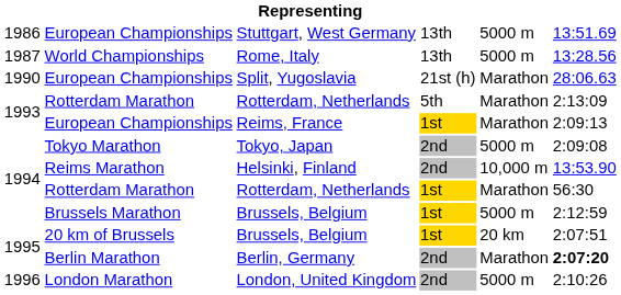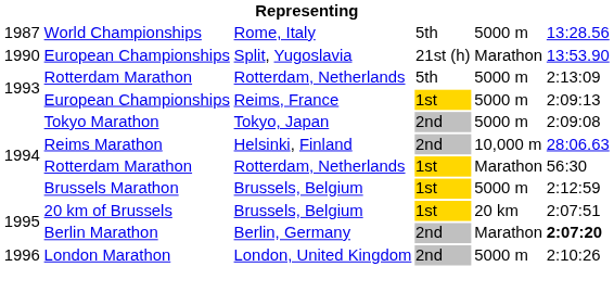- row: 1986 | European Championships | Stuttgart, West Germany | 13th | 5000 m | 13:51.69
Rome, Italy | column 4: 13th -> 5th
Split, Yugoslavia | column 6: 28:06.63 -> 13:53.90
1993 / Rotterdam, Netherlands | column 5: Marathon -> 5000 m
Reims, France | column 5: Marathon -> 5000 m
Helsinki, Finland | column 6: 13:53.90 -> 28:06.63
